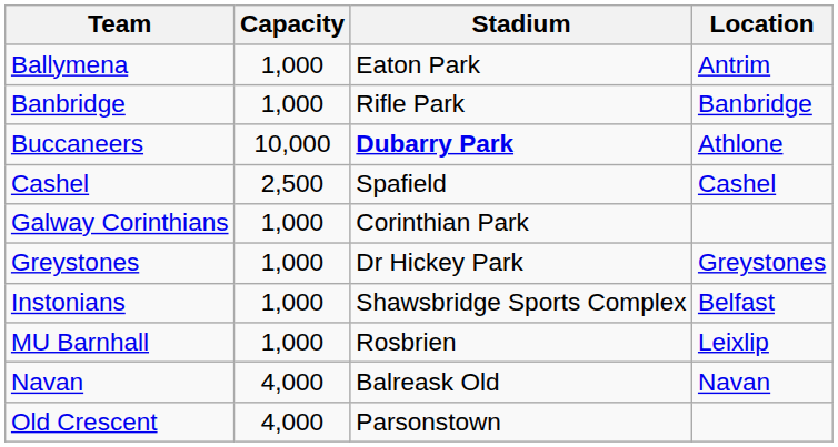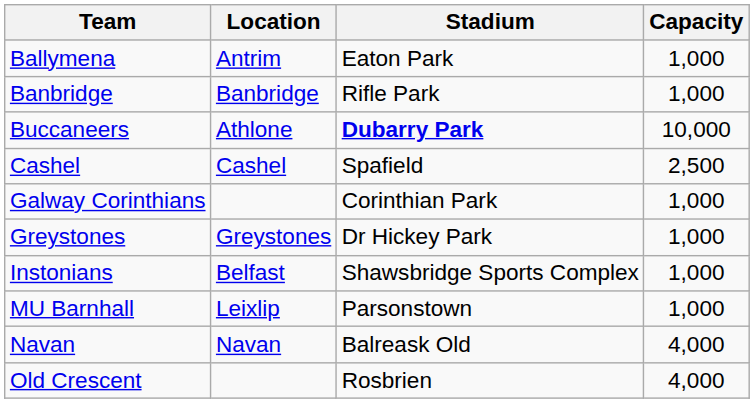columns swapped: Location <-> Capacity
MU Barnhall | Stadium: Rosbrien -> Parsonstown
Old Crescent | Stadium: Parsonstown -> Rosbrien
